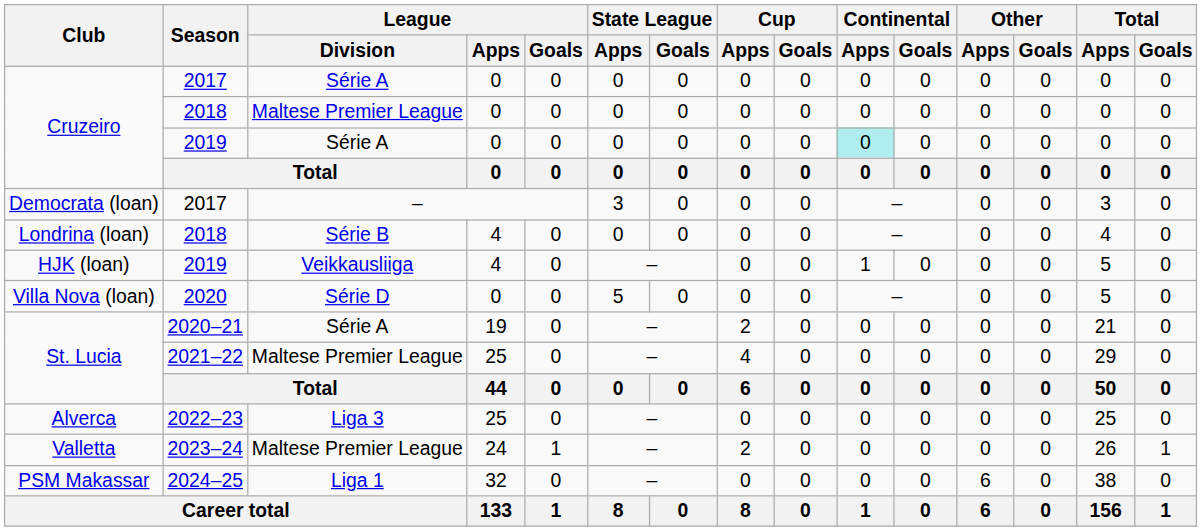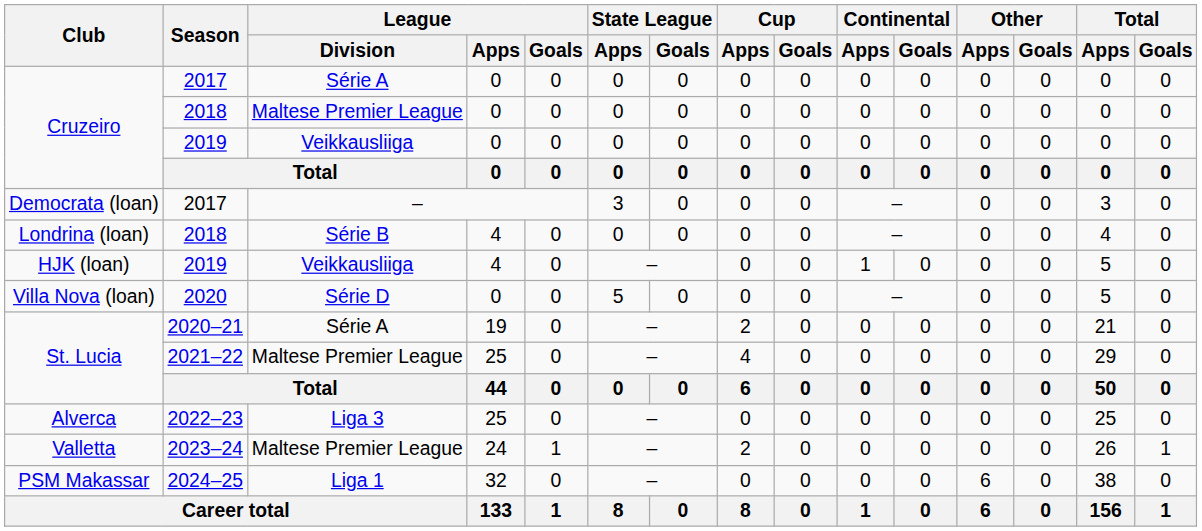Cruzeiro / 2019 | League / Division: Série A -> Veikkausliiga
Cruzeiro / 2019 | Continental / Apps: paleturquoise background -> no background
